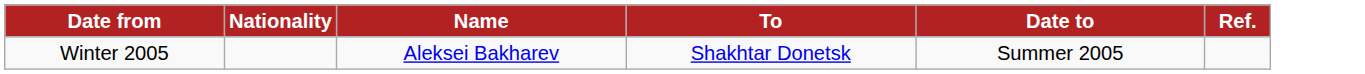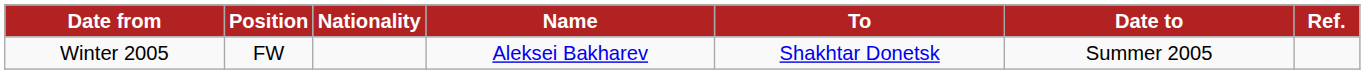+ column: Position | FW
